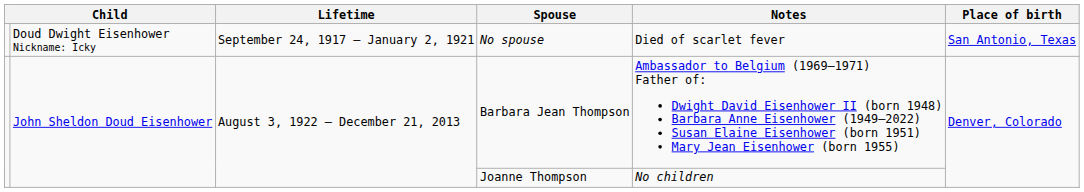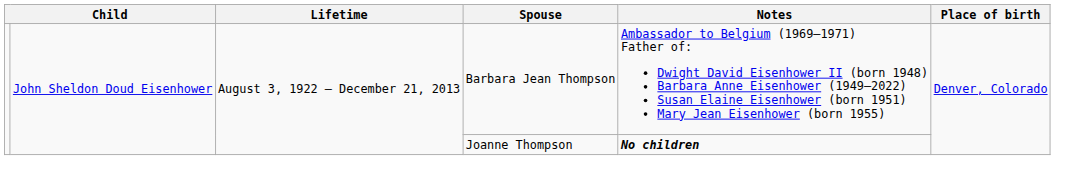- row: Doud Dwight Eisenhower Nickname: Icky | September 24, 1917 – January 2, 1921 | No spouse | Died of scarlet fever | San Antonio, Texas
Joanne Thompson | Notes: normal -> bold
